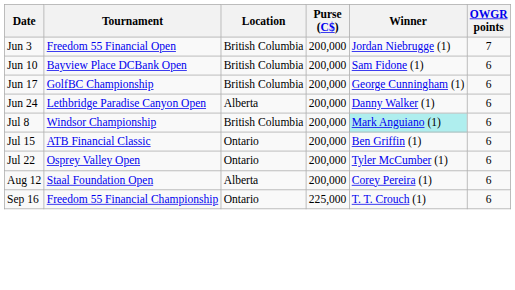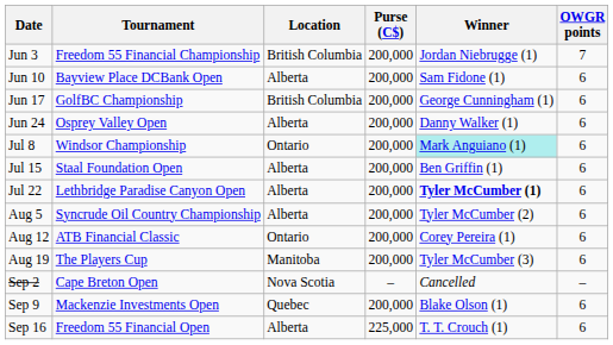Jun 3 | Tournament: Freedom 55 Financial Open -> Freedom 55 Financial Championship
Jun 10 | Location: British Columbia -> Alberta
Jun 24 | Tournament: Lethbridge Paradise Canyon Open -> Osprey Valley Open
Jul 8 | Location: British Columbia -> Ontario
Jul 15 | Tournament: ATB Financial Classic -> Staal Foundation Open
Jul 15 | Location: Ontario -> Alberta
Jul 22 | Tournament: Osprey Valley Open -> Lethbridge Paradise Canyon Open
Jul 22 | Location: Ontario -> Alberta
Jul 22 | Winner: normal -> bold
+ row: Aug 5 | Syncrude Oil Country Championship | Alberta | 200,000 | Tyler McCumber (2) | 6
Aug 12 | Tournament: Staal Foundation Open -> ATB Financial Classic
Aug 12 | Location: Alberta -> Ontario
+ row: Aug 19 | The Players Cup | Manitoba | 200,000 | Tyler McCumber (3) | 6
+ row: Sep 2 | Cape Breton Open | Nova Scotia | – | Cancelled | –
+ row: Sep 9 | Mackenzie Investments Open | Quebec | 200,000 | Blake Olson (1) | 6
Sep 16 | Tournament: Freedom 55 Financial Championship -> Freedom 55 Financial Open
Sep 16 | Location: Ontario -> Alberta
